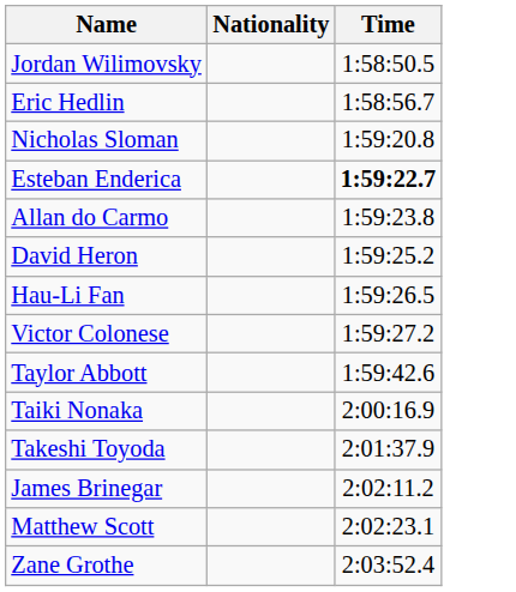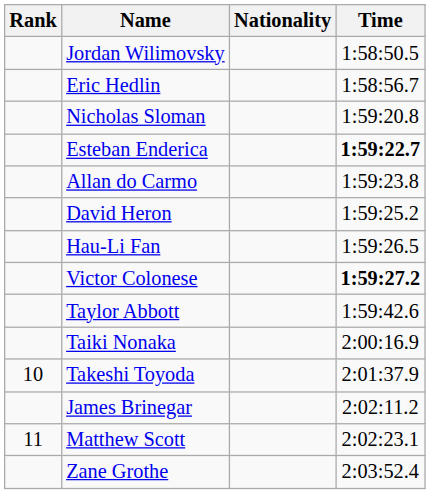+ column: Rank | 10 | 11
Victor Colonese | Time: normal -> bold
